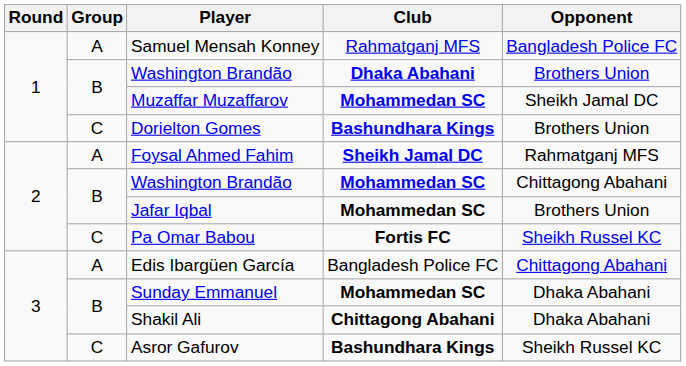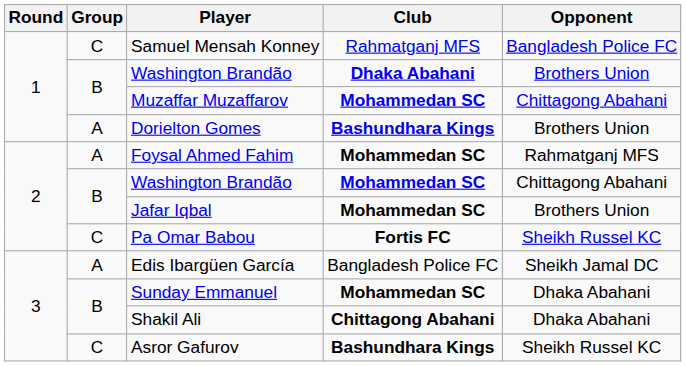Samuel Mensah Konney | Group: A -> C
Muzaffar Muzaffarov | Opponent: Sheikh Jamal DC -> Chittagong Abahani
Dorielton Gomes | Group: C -> A
Foysal Ahmed Fahim | Club: Sheikh Jamal DC -> Mohammedan SC
Edis Ibargüen García | Opponent: Chittagong Abahani -> Sheikh Jamal DC
